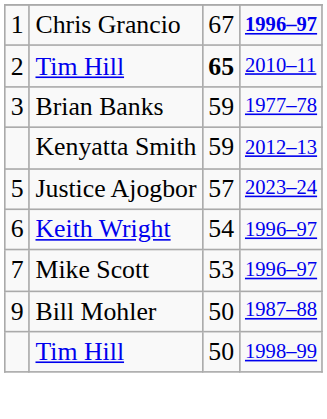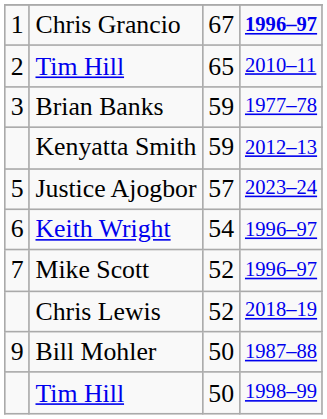2 / Tim Hill | column 3: bold -> normal
Mike Scott | column 3: 53 -> 52
+ row: Chris Lewis | 52 | 2018–19
